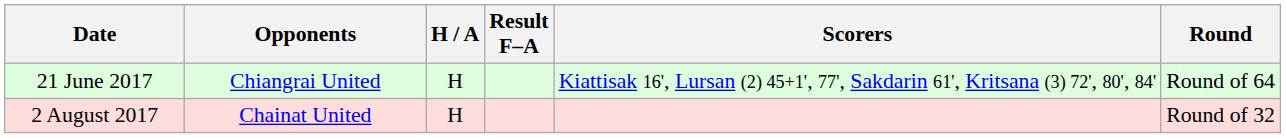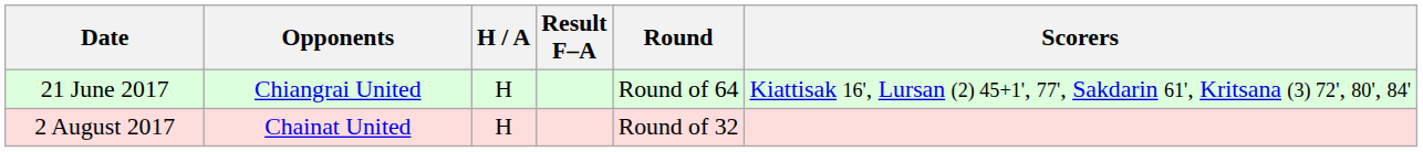columns swapped: Scorers <-> Round
